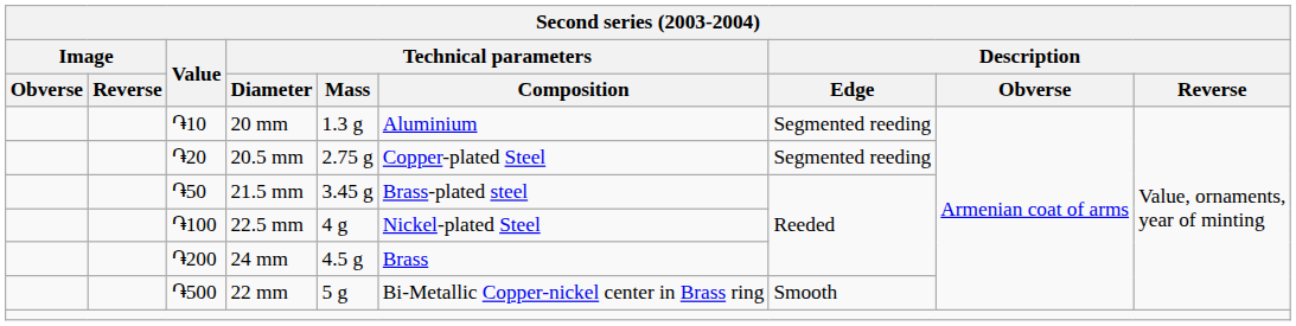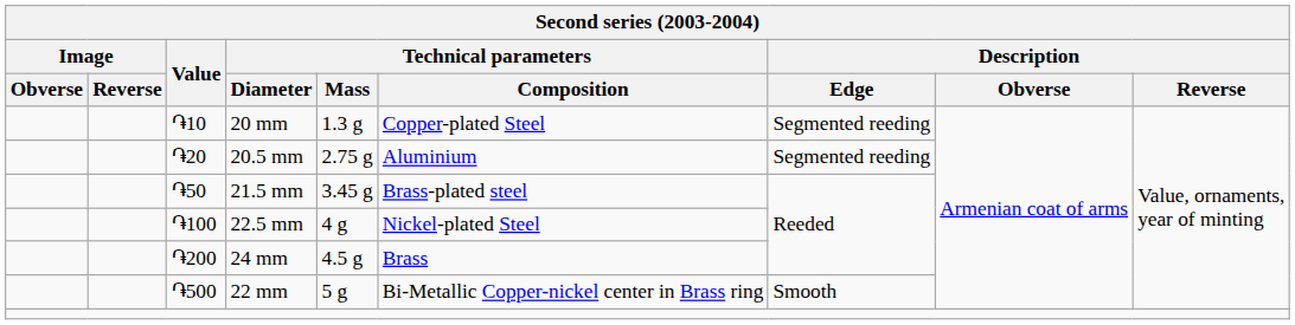20 mm | Technical parameters / Composition: Aluminium -> Copper-plated Steel
20.5 mm | Technical parameters / Composition: Copper-plated Steel -> Aluminium
